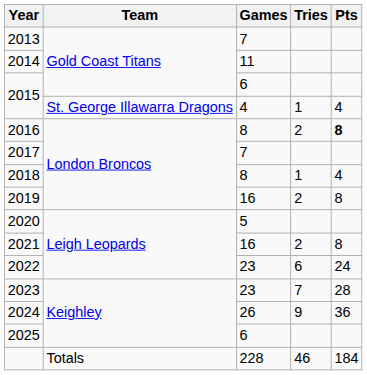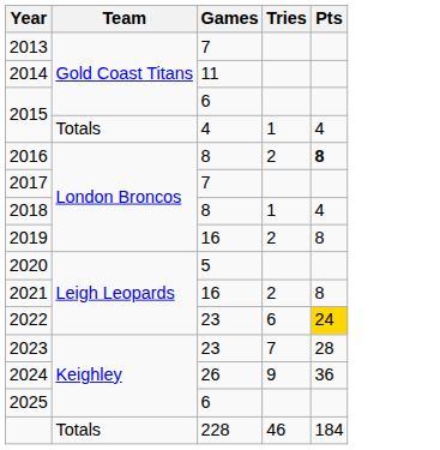2015 / 4 | Team: St. George Illawarra Dragons -> Totals
2022 | Pts: no background -> gold background
